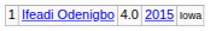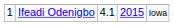Ifeadi Odenigbo | column 3: 4.0 -> 4.1
